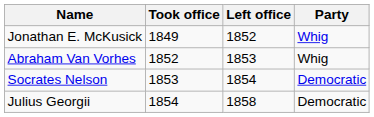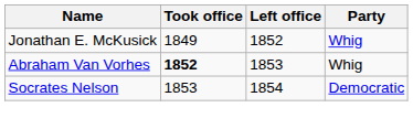Abraham Van Vorhes | Took office: normal -> bold
- row: Julius Georgii | 1854 | 1858 | Democratic
